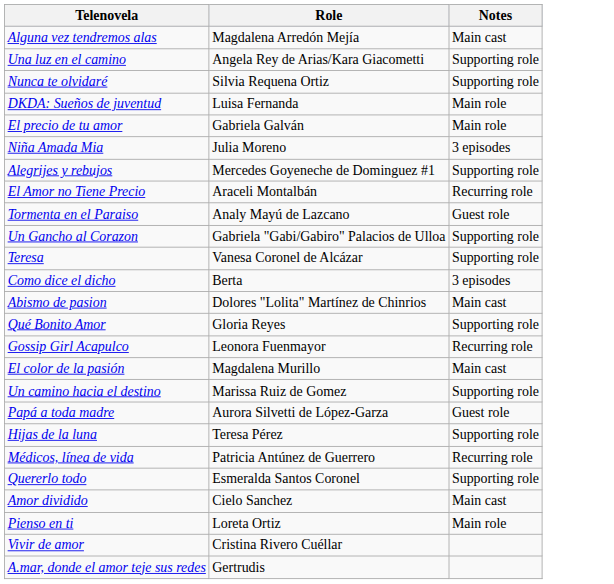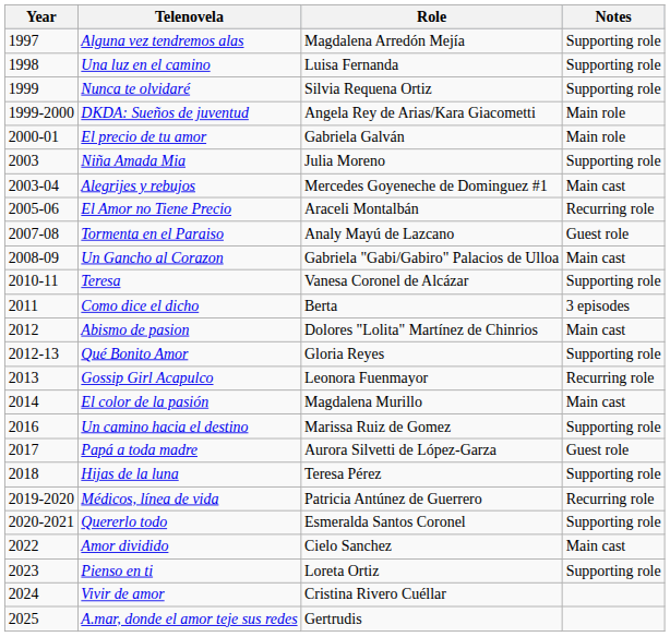+ column: Year | 1997 | 1998 | 1999 | 1999-2000 | 2000-01 | 2003 | 2003-04 | 2005-06 | 2007-08 | 2008-09 | 2010-11 | 2011 | 2012 | 2012-13 | 2013 | 2014 | 2016 | 2017 | 2018 | 2019-2020 | 2020-2021 | 2022 | 2023 | 2024 | 2025
Alguna vez tendremos alas | Notes: Main cast -> Supporting role
Una luz en el camino | Role: Angela Rey de Arias/Kara Giacometti -> Luisa Fernanda
DKDA: Sueños de juventud | Role: Luisa Fernanda -> Angela Rey de Arias/Kara Giacometti
Niña Amada Mia | Notes: 3 episodes -> Supporting role
Alegrijes y rebujos | Notes: Supporting role -> Main cast
Un Gancho al Corazon | Notes: Supporting role -> Main cast
Pienso en ti | Notes: Main role -> Supporting role
